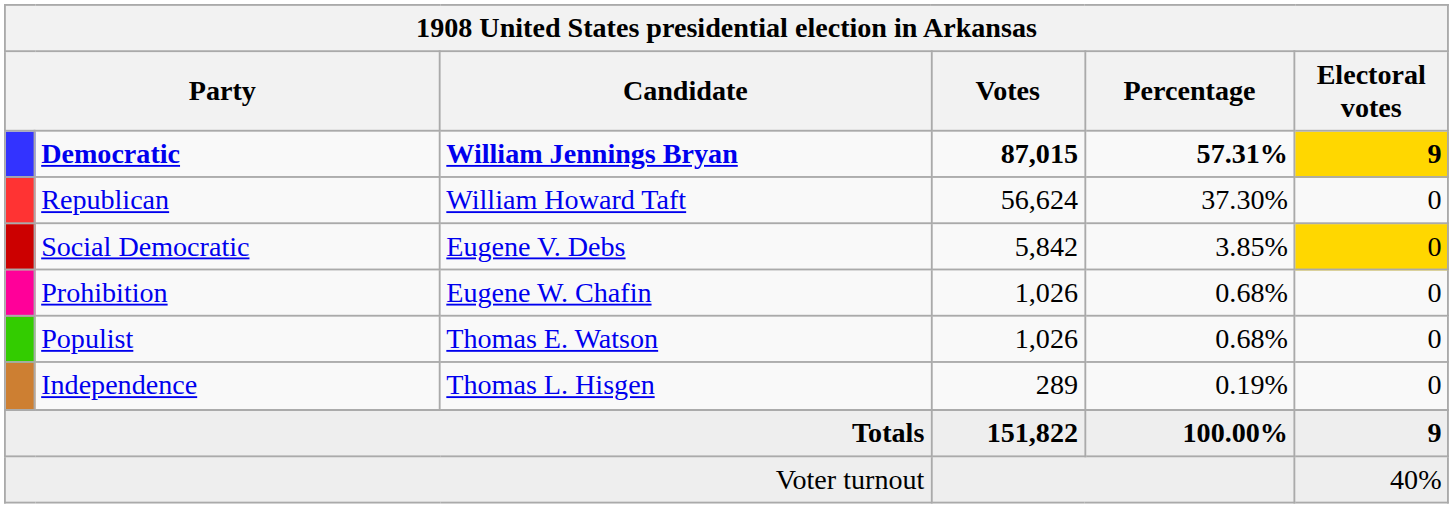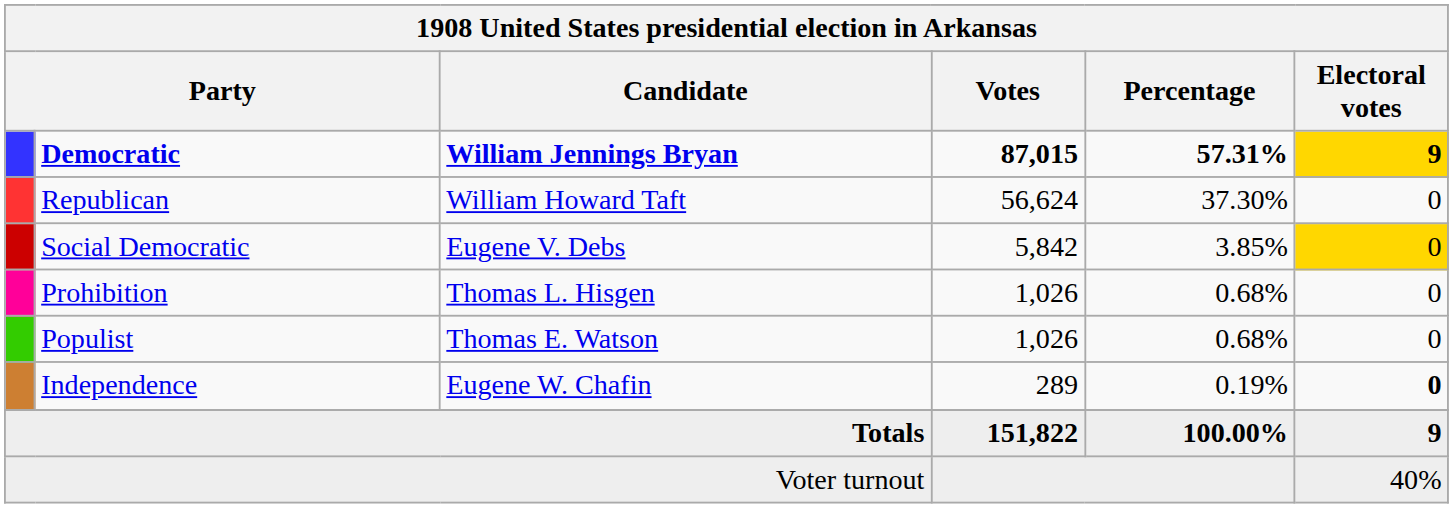Prohibition | Candidate: Eugene W. Chafin -> Thomas L. Hisgen
Independence | Candidate: Thomas L. Hisgen -> Eugene W. Chafin
Independence | Electoral votes: normal -> bold
